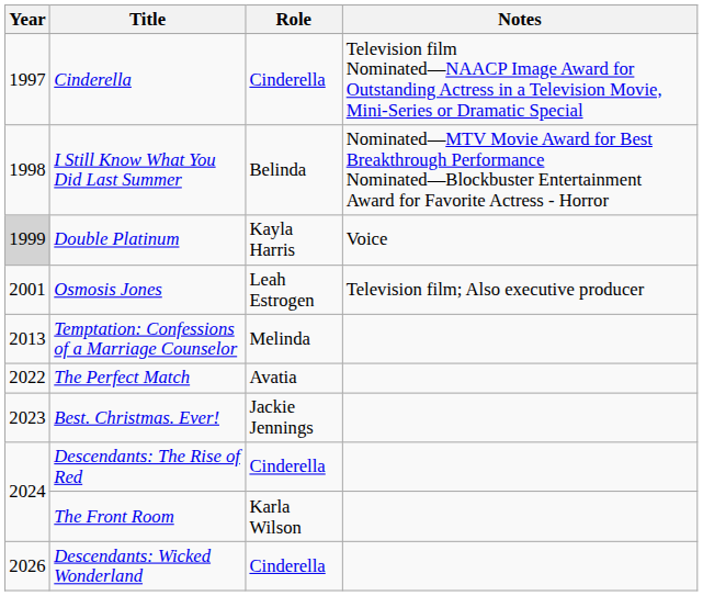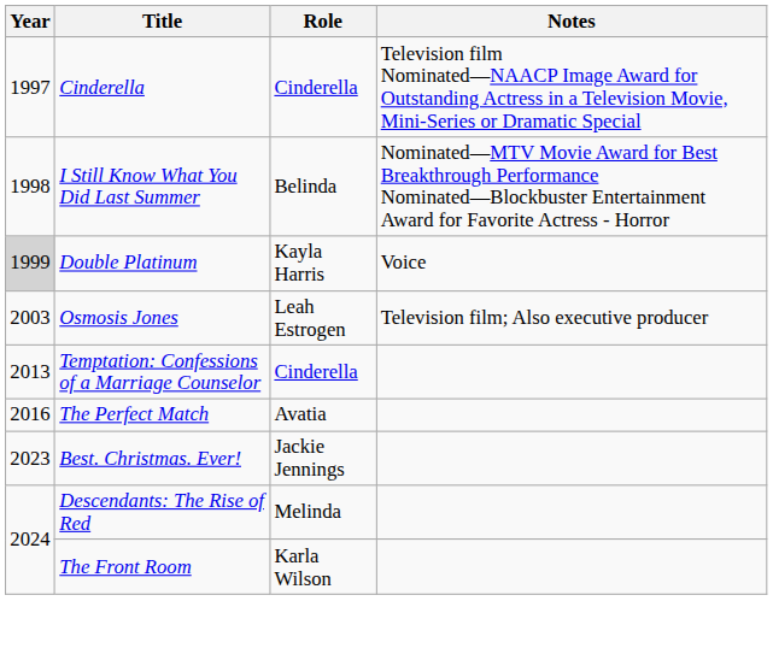Osmosis Jones | Year: 2001 -> 2003
Temptation: Confessions of a Marriage Counselor | Role: Melinda -> Cinderella
The Perfect Match | Year: 2022 -> 2016
Descendants: The Rise of Red | Role: Cinderella -> Melinda
- row: 2026 | Descendants: Wicked Wonderland | Cinderella
